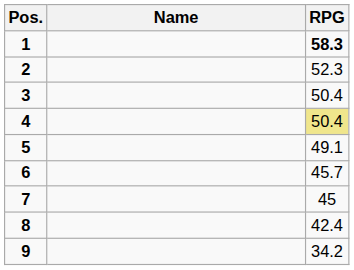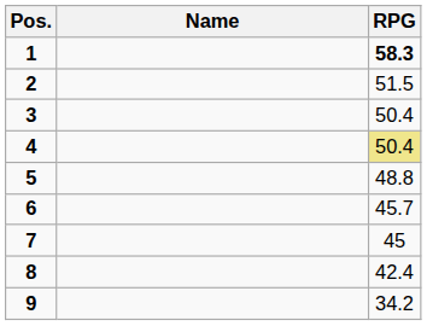2 | RPG: 52.3 -> 51.5
5 | RPG: 49.1 -> 48.8
